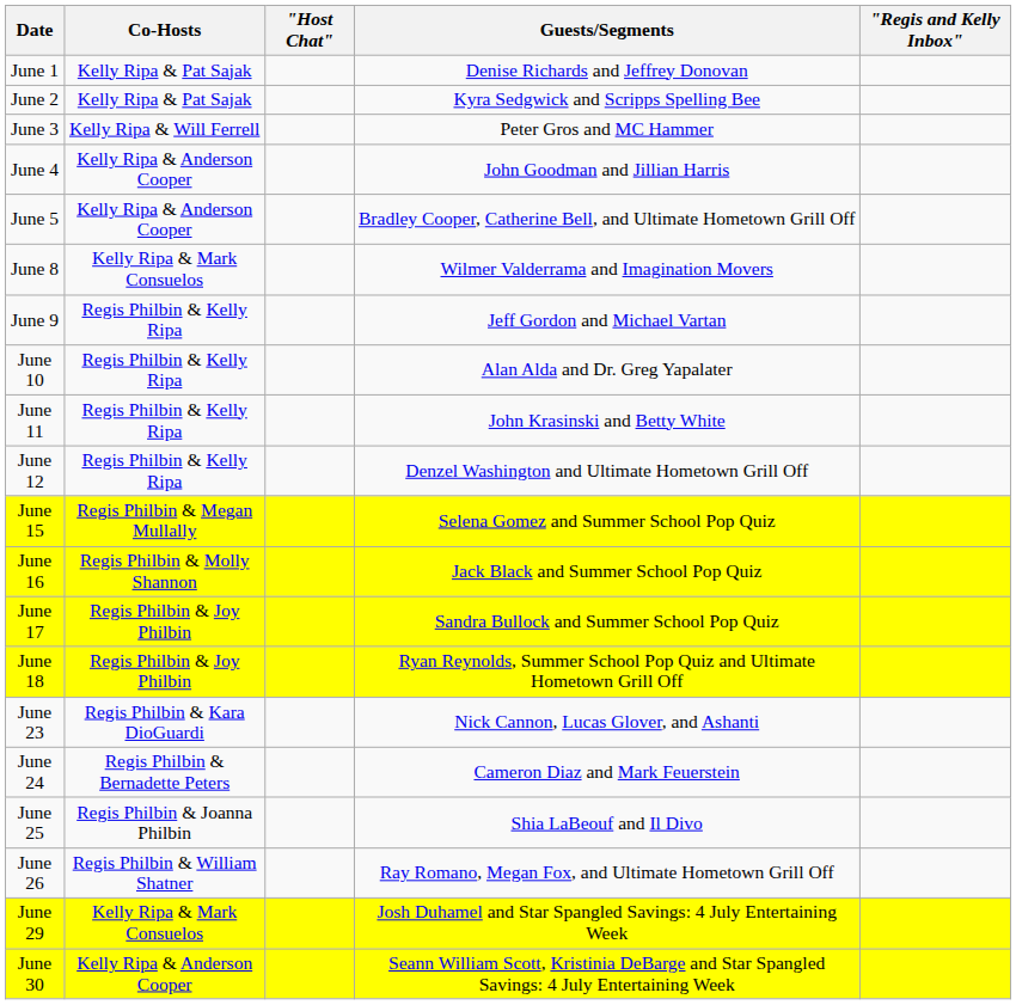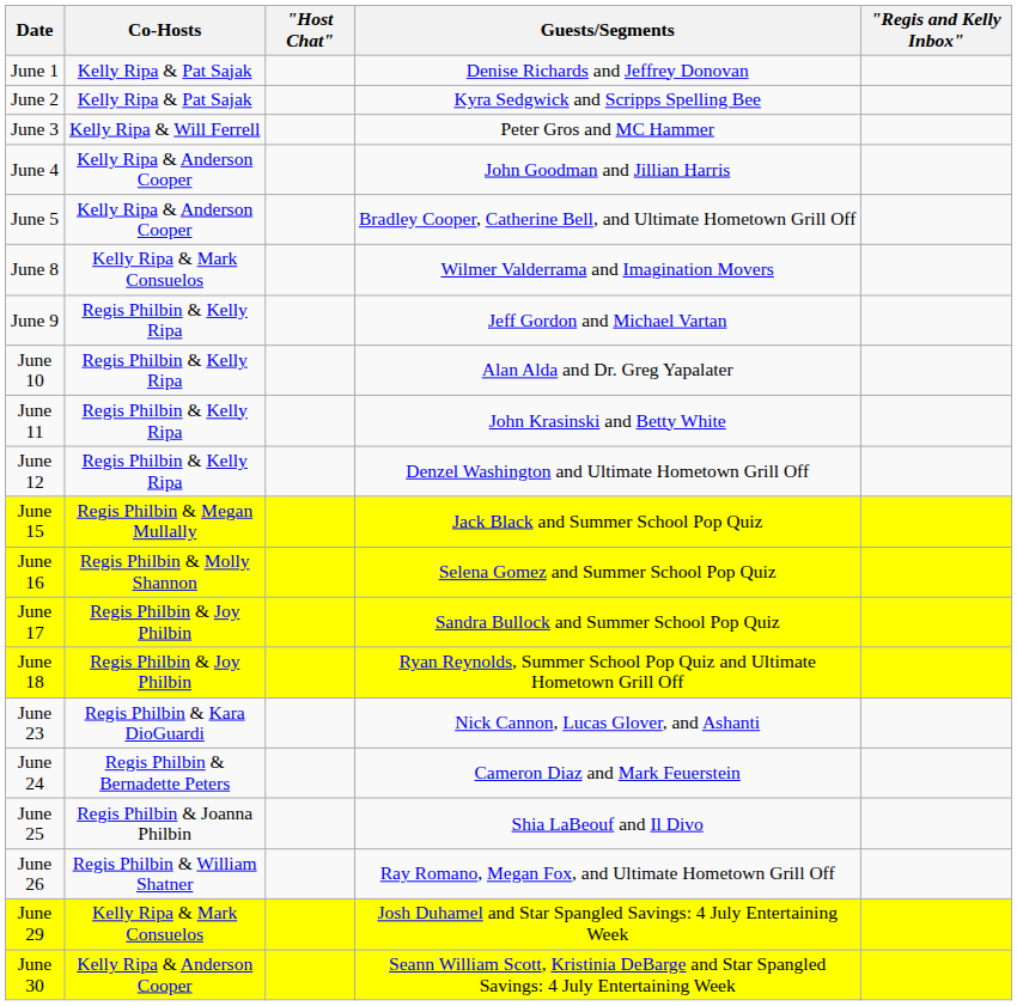June 15 | Guests/Segments: Selena Gomez and Summer School Pop Quiz -> Jack Black and Summer School Pop Quiz
June 16 | Guests/Segments: Jack Black and Summer School Pop Quiz -> Selena Gomez and Summer School Pop Quiz
